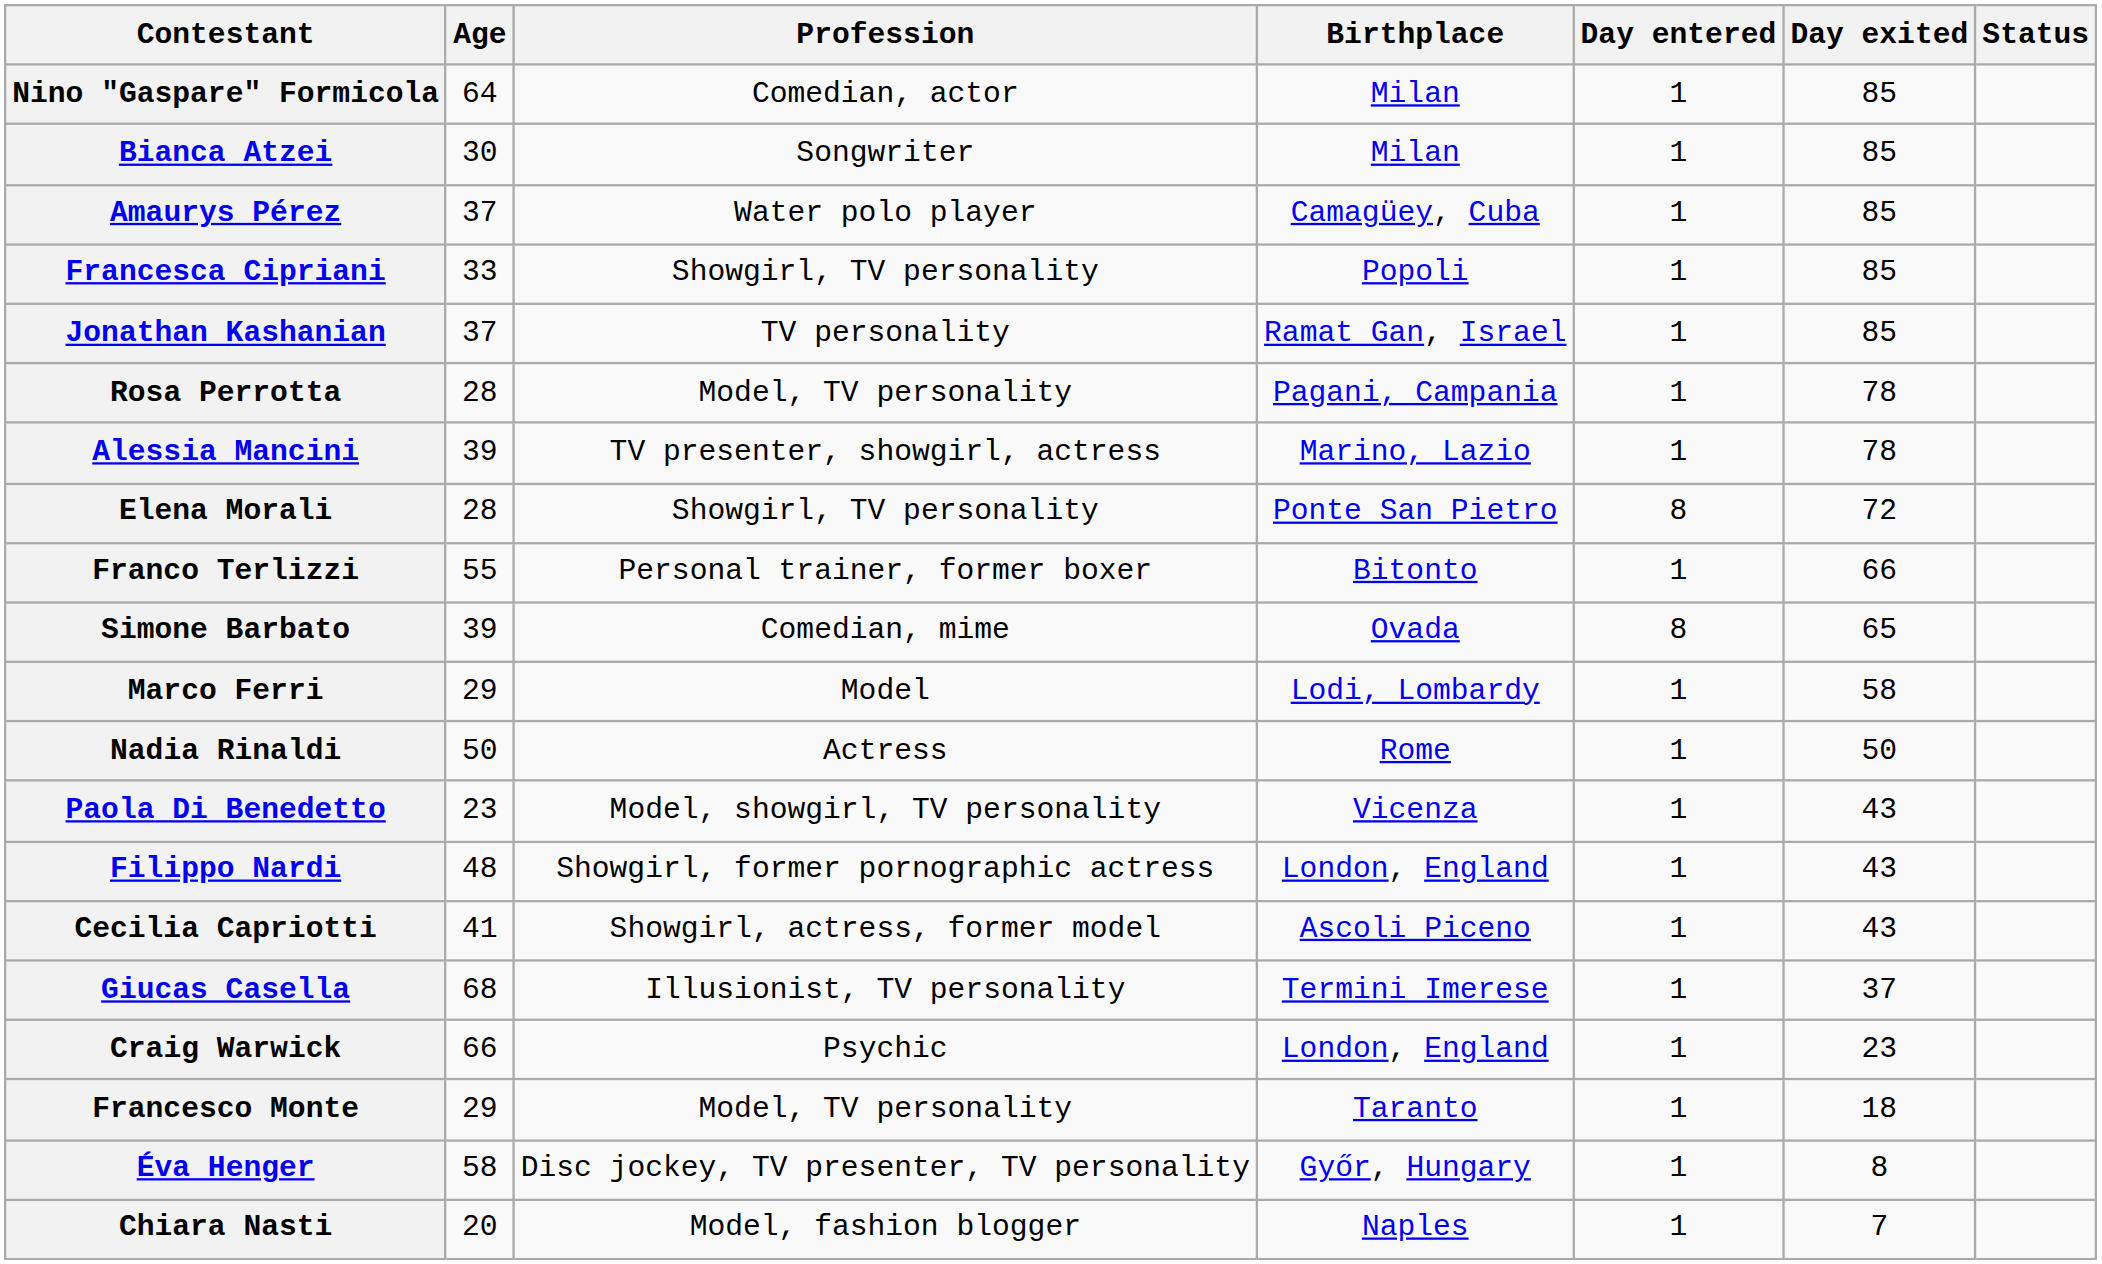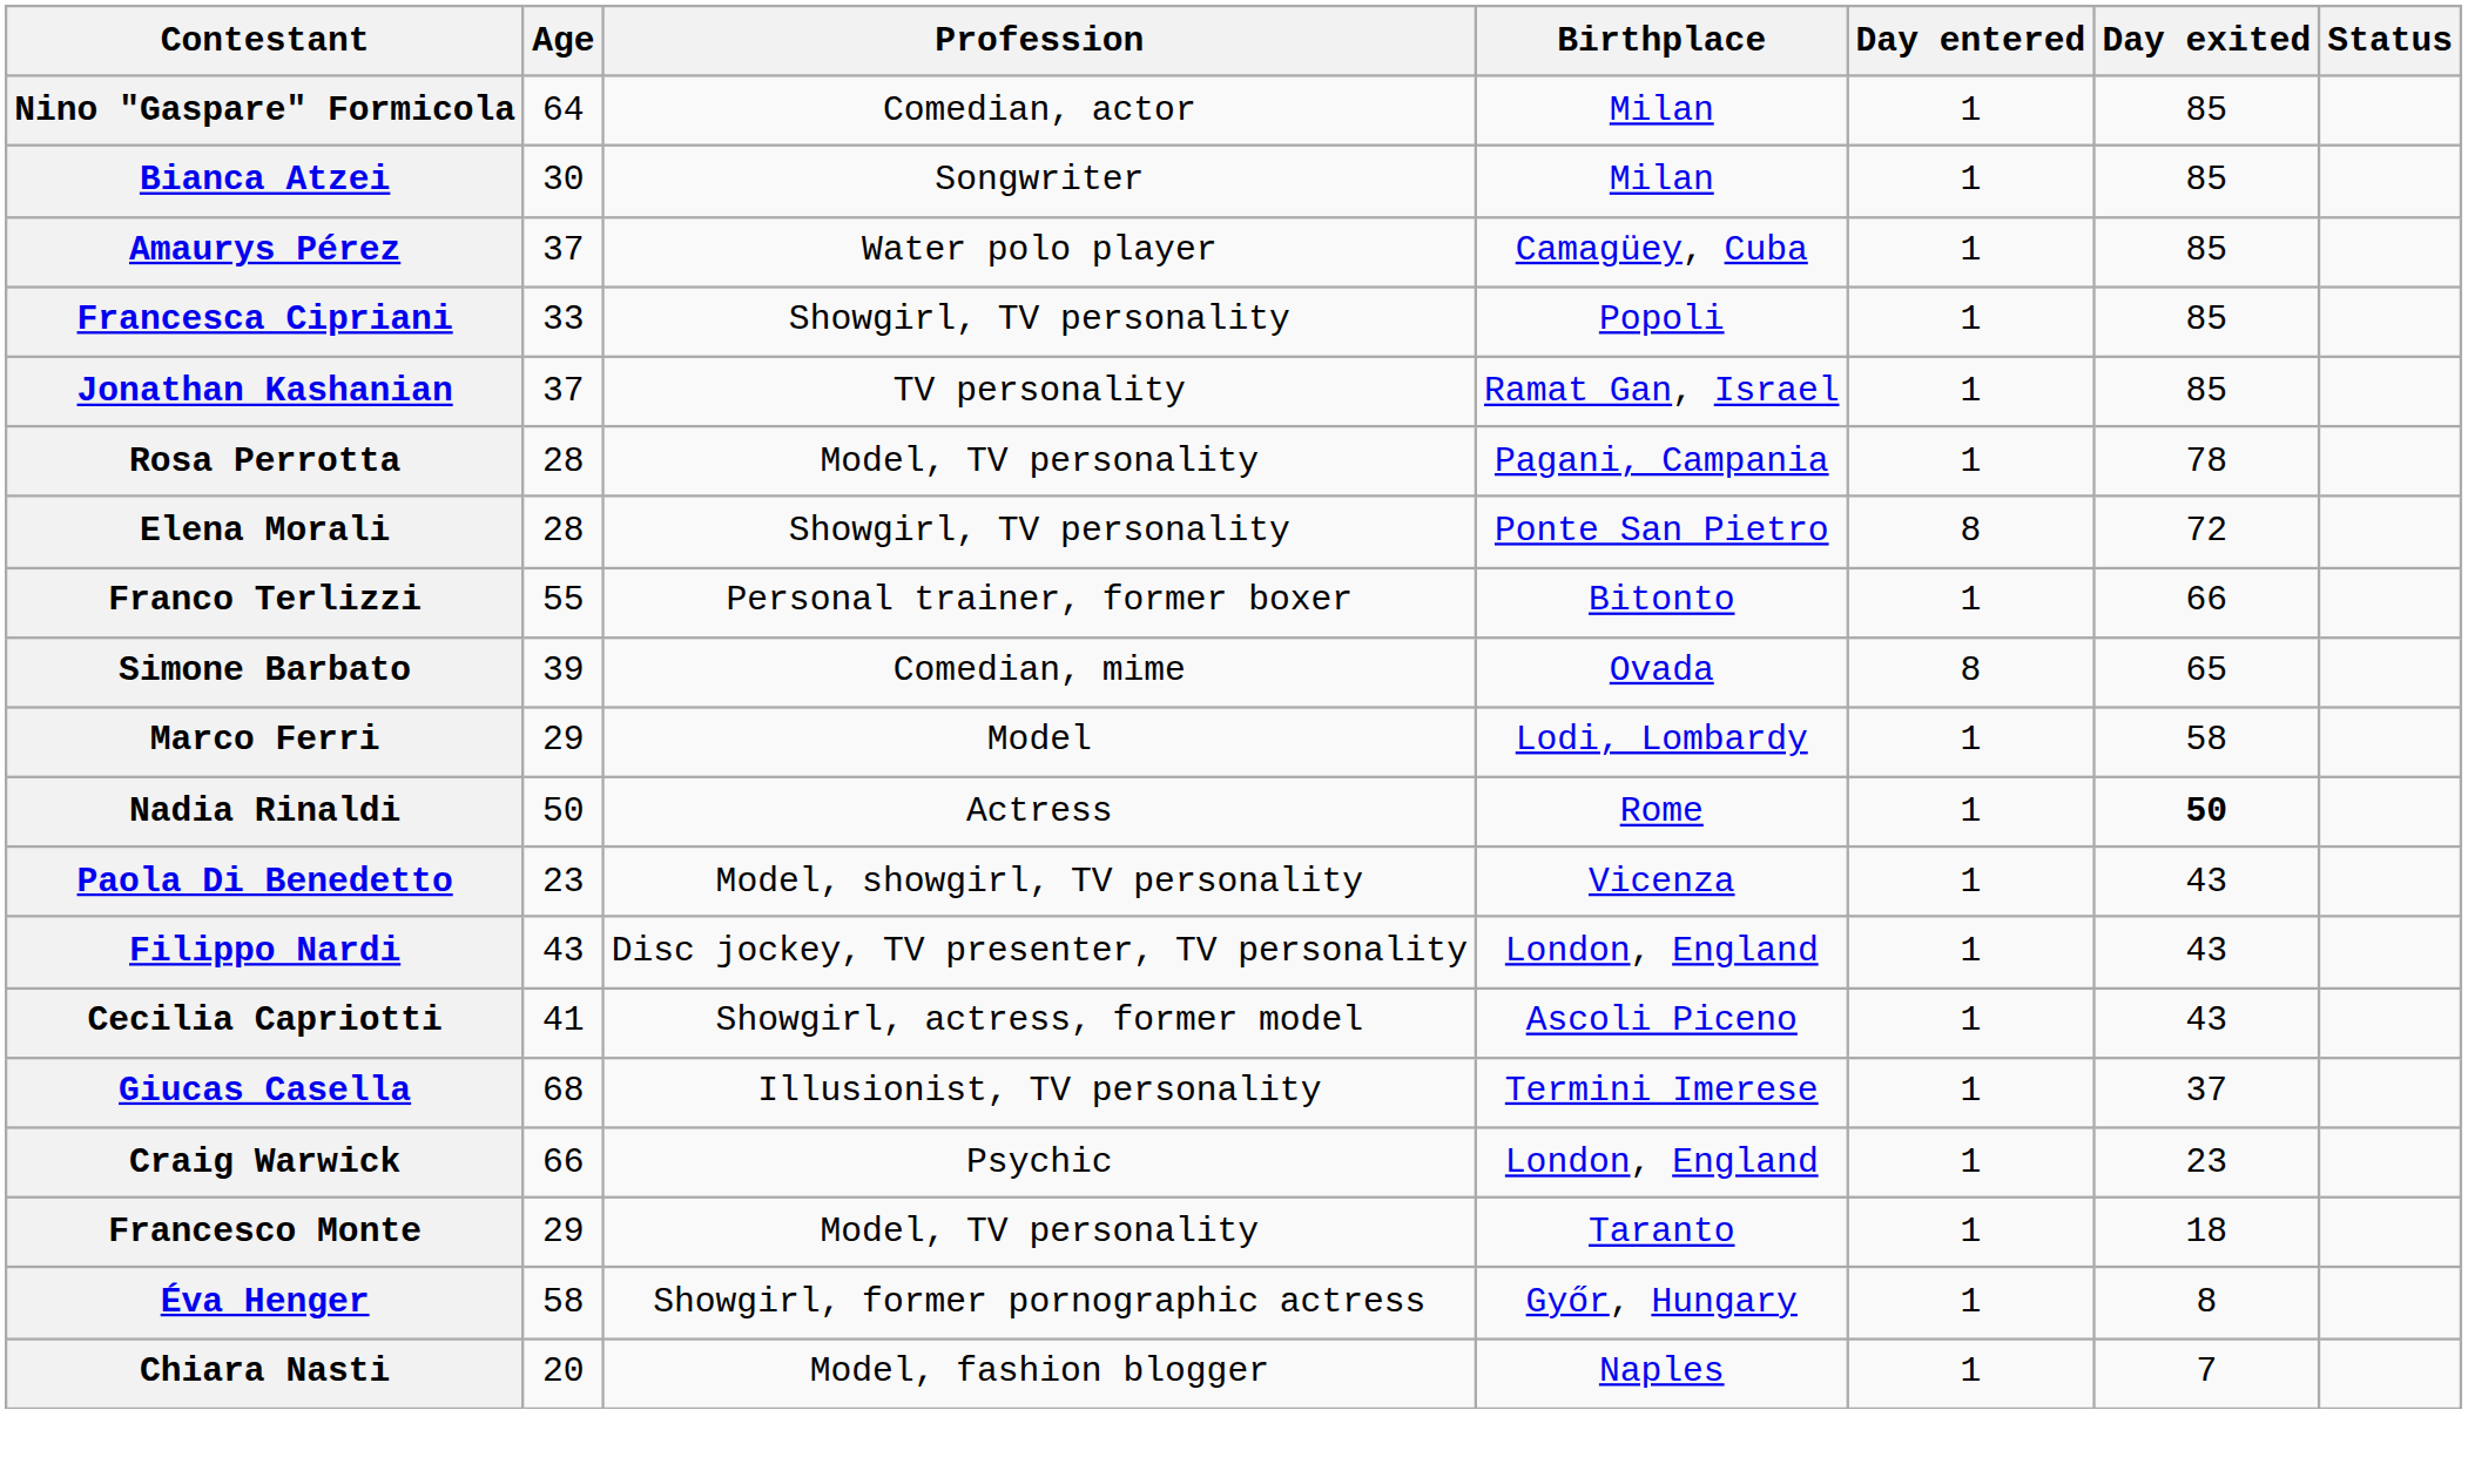- row: Alessia Mancini | 39 | TV presenter, showgirl, actress | Marino, Lazio | 1 | 78
Nadia Rinaldi | Day exited: normal -> bold
Filippo Nardi | Age: 48 -> 43
Filippo Nardi | Profession: Showgirl, former pornographic actress -> Disc jockey, TV presenter, TV personality
Éva Henger | Profession: Disc jockey, TV presenter, TV personality -> Showgirl, former pornographic actress
